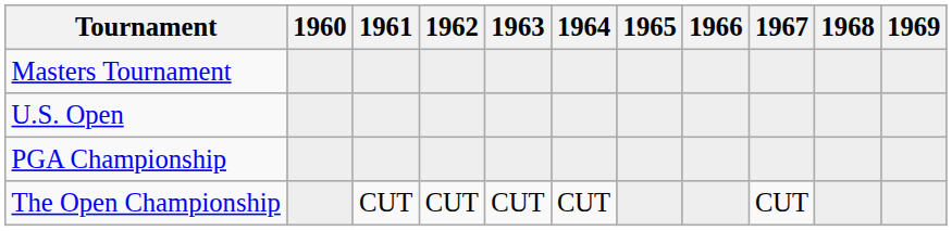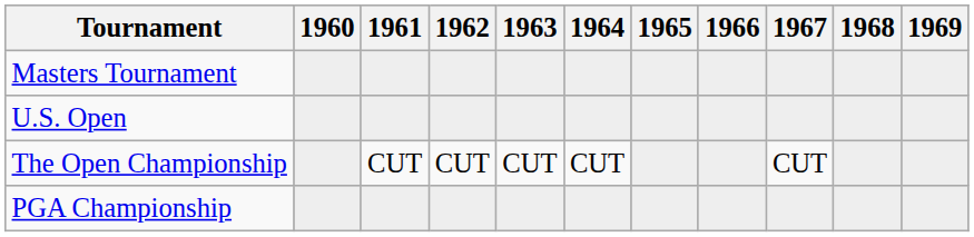rows swapped: The Open Championship <-> PGA Championship
